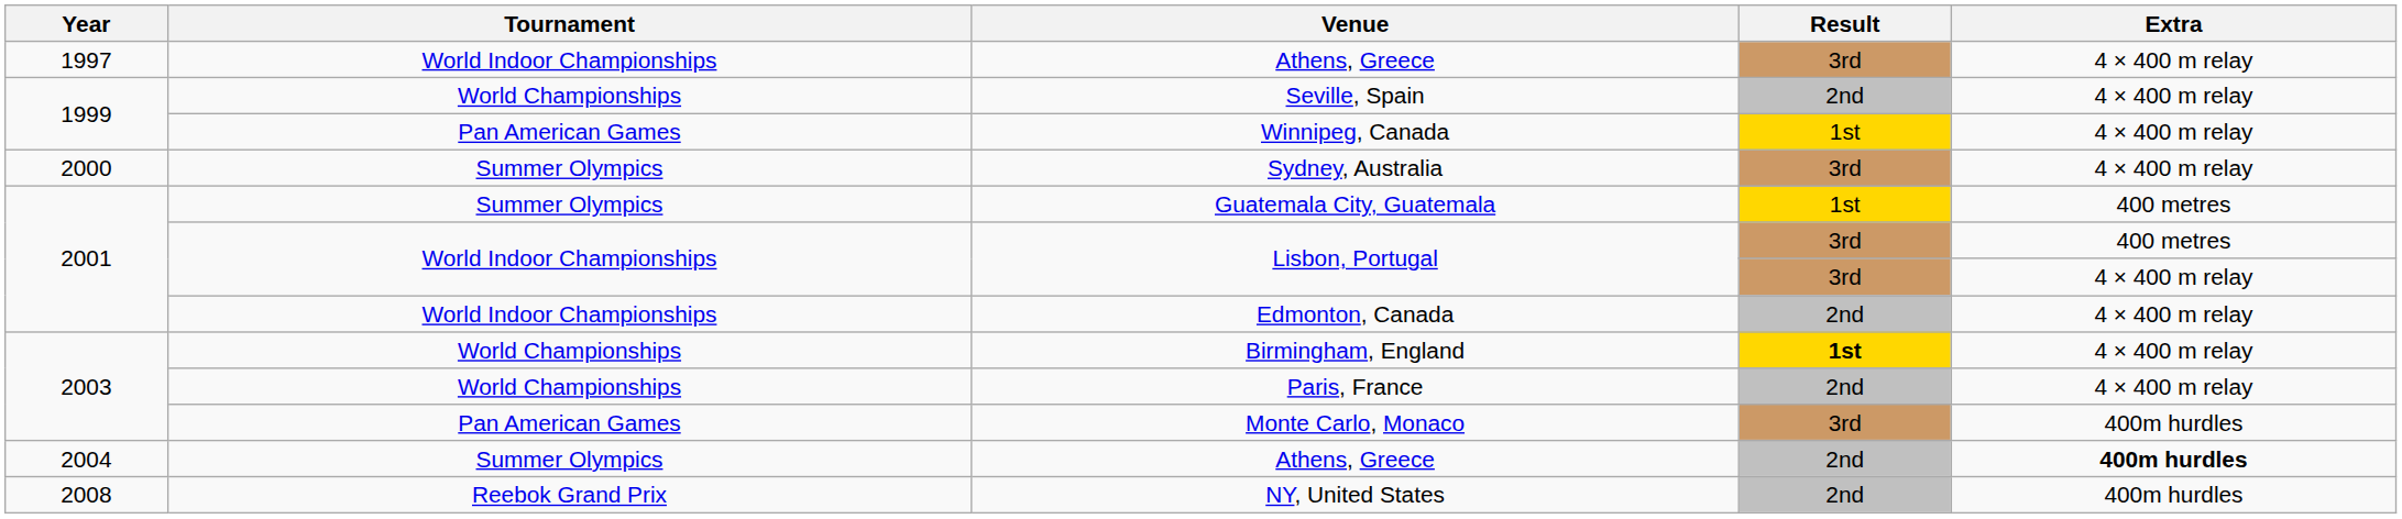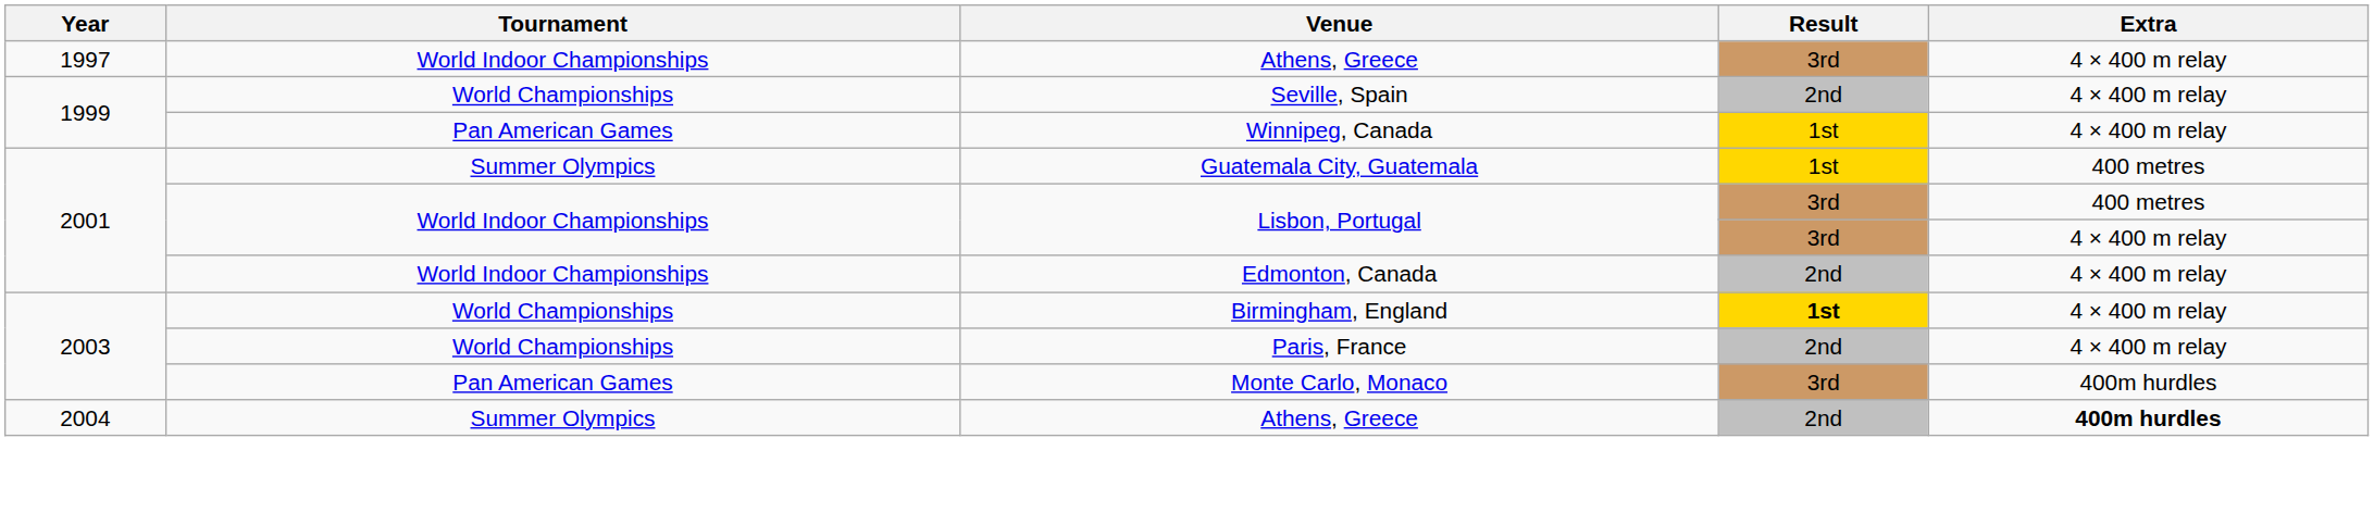- row: 2000 | Summer Olympics | Sydney, Australia | 3rd | 4 × 400 m relay
- row: 2008 | Reebok Grand Prix | NY, United States | 2nd | 400m hurdles
